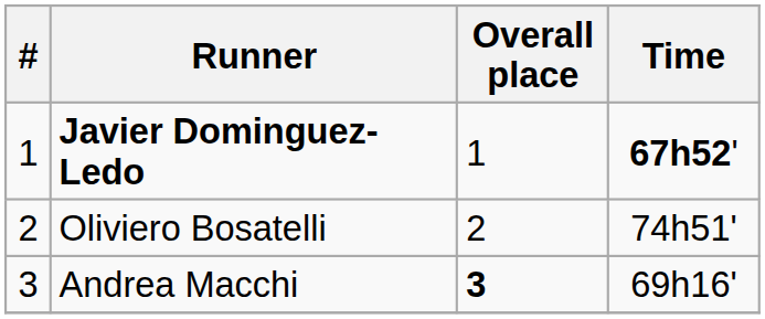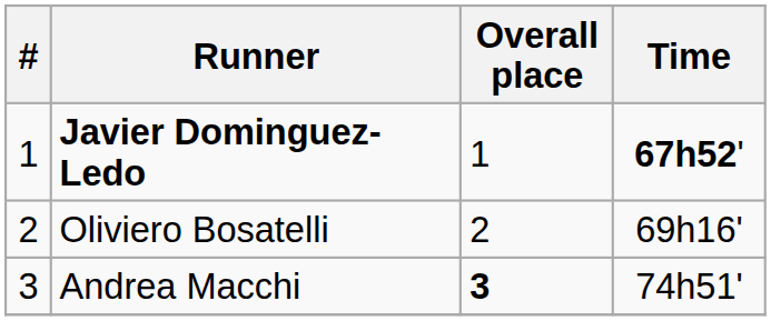Oliviero Bosatelli | Time: 74h51' -> 69h16'
Andrea Macchi | Time: 69h16' -> 74h51'
